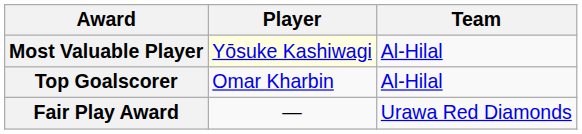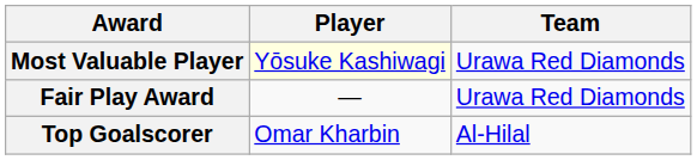Most Valuable Player | Team: Al-Hilal -> Urawa Red Diamonds
rows swapped: Top Goalscorer <-> Fair Play Award
